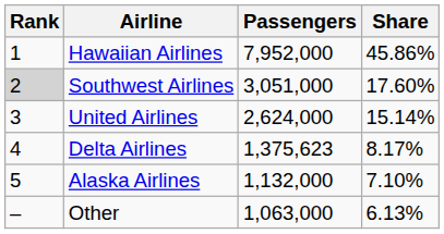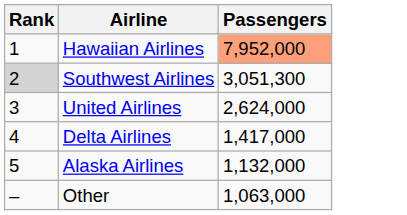- column: Share | 45.86% | 17.60% | 15.14% | 8.17% | 7.10% | 6.13%
Hawaiian Airlines | Passengers: no background -> lightsalmon background
Southwest Airlines | Passengers: 3,051,000 -> 3,051,300
Delta Airlines | Passengers: 1,375,623 -> 1,417,000
